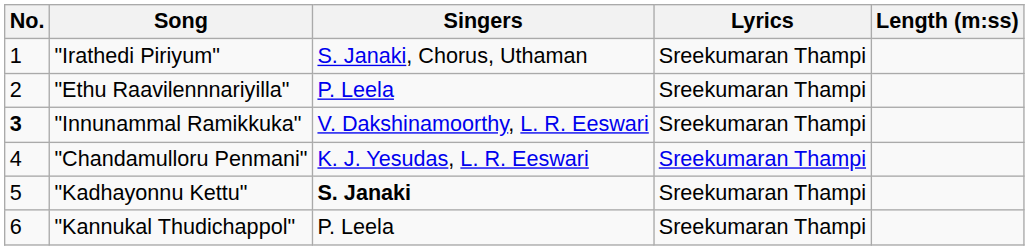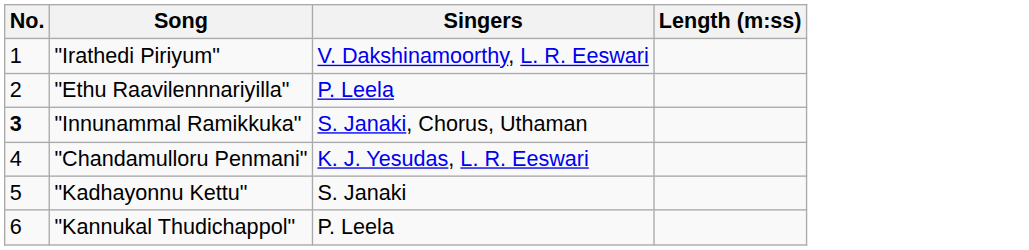- column: Lyrics | Sreekumaran Thampi | Sreekumaran Thampi | Sreekumaran Thampi | Sreekumaran Thampi | Sreekumaran Thampi | Sreekumaran Thampi
"Irathedi Piriyum" | Singers: S. Janaki, Chorus, Uthaman -> V. Dakshinamoorthy, L. R. Eeswari
"Innunammal Ramikkuka" | Singers: V. Dakshinamoorthy, L. R. Eeswari -> S. Janaki, Chorus, Uthaman
"Kadhayonnu Kettu" | Singers: bold -> normal
